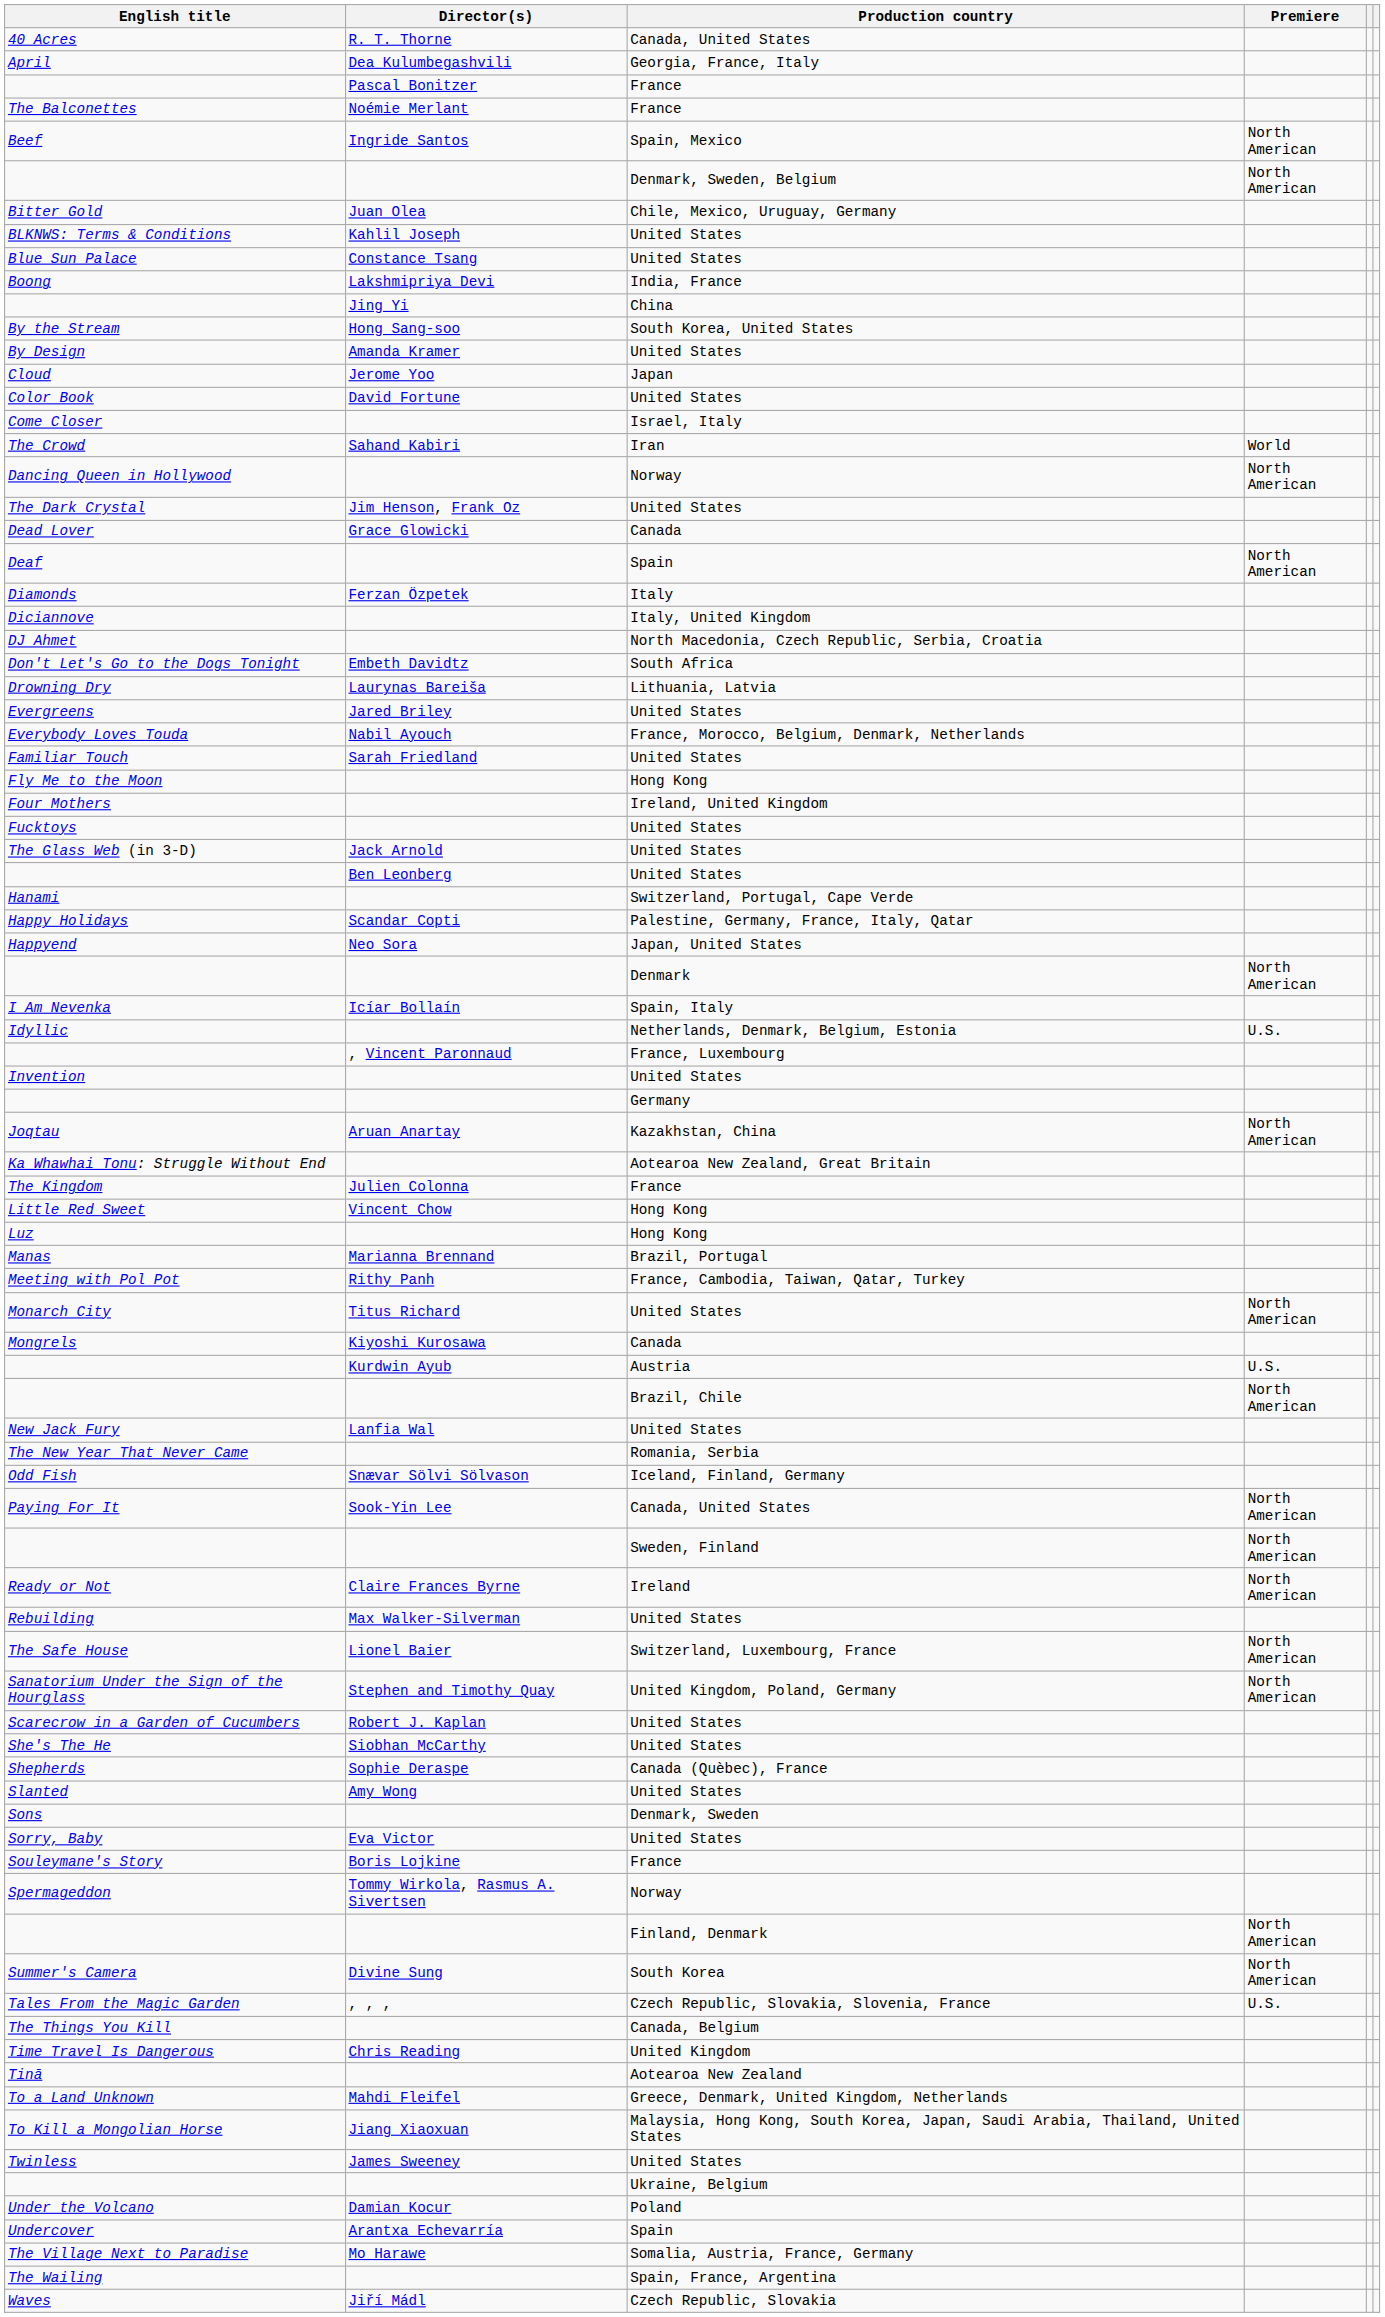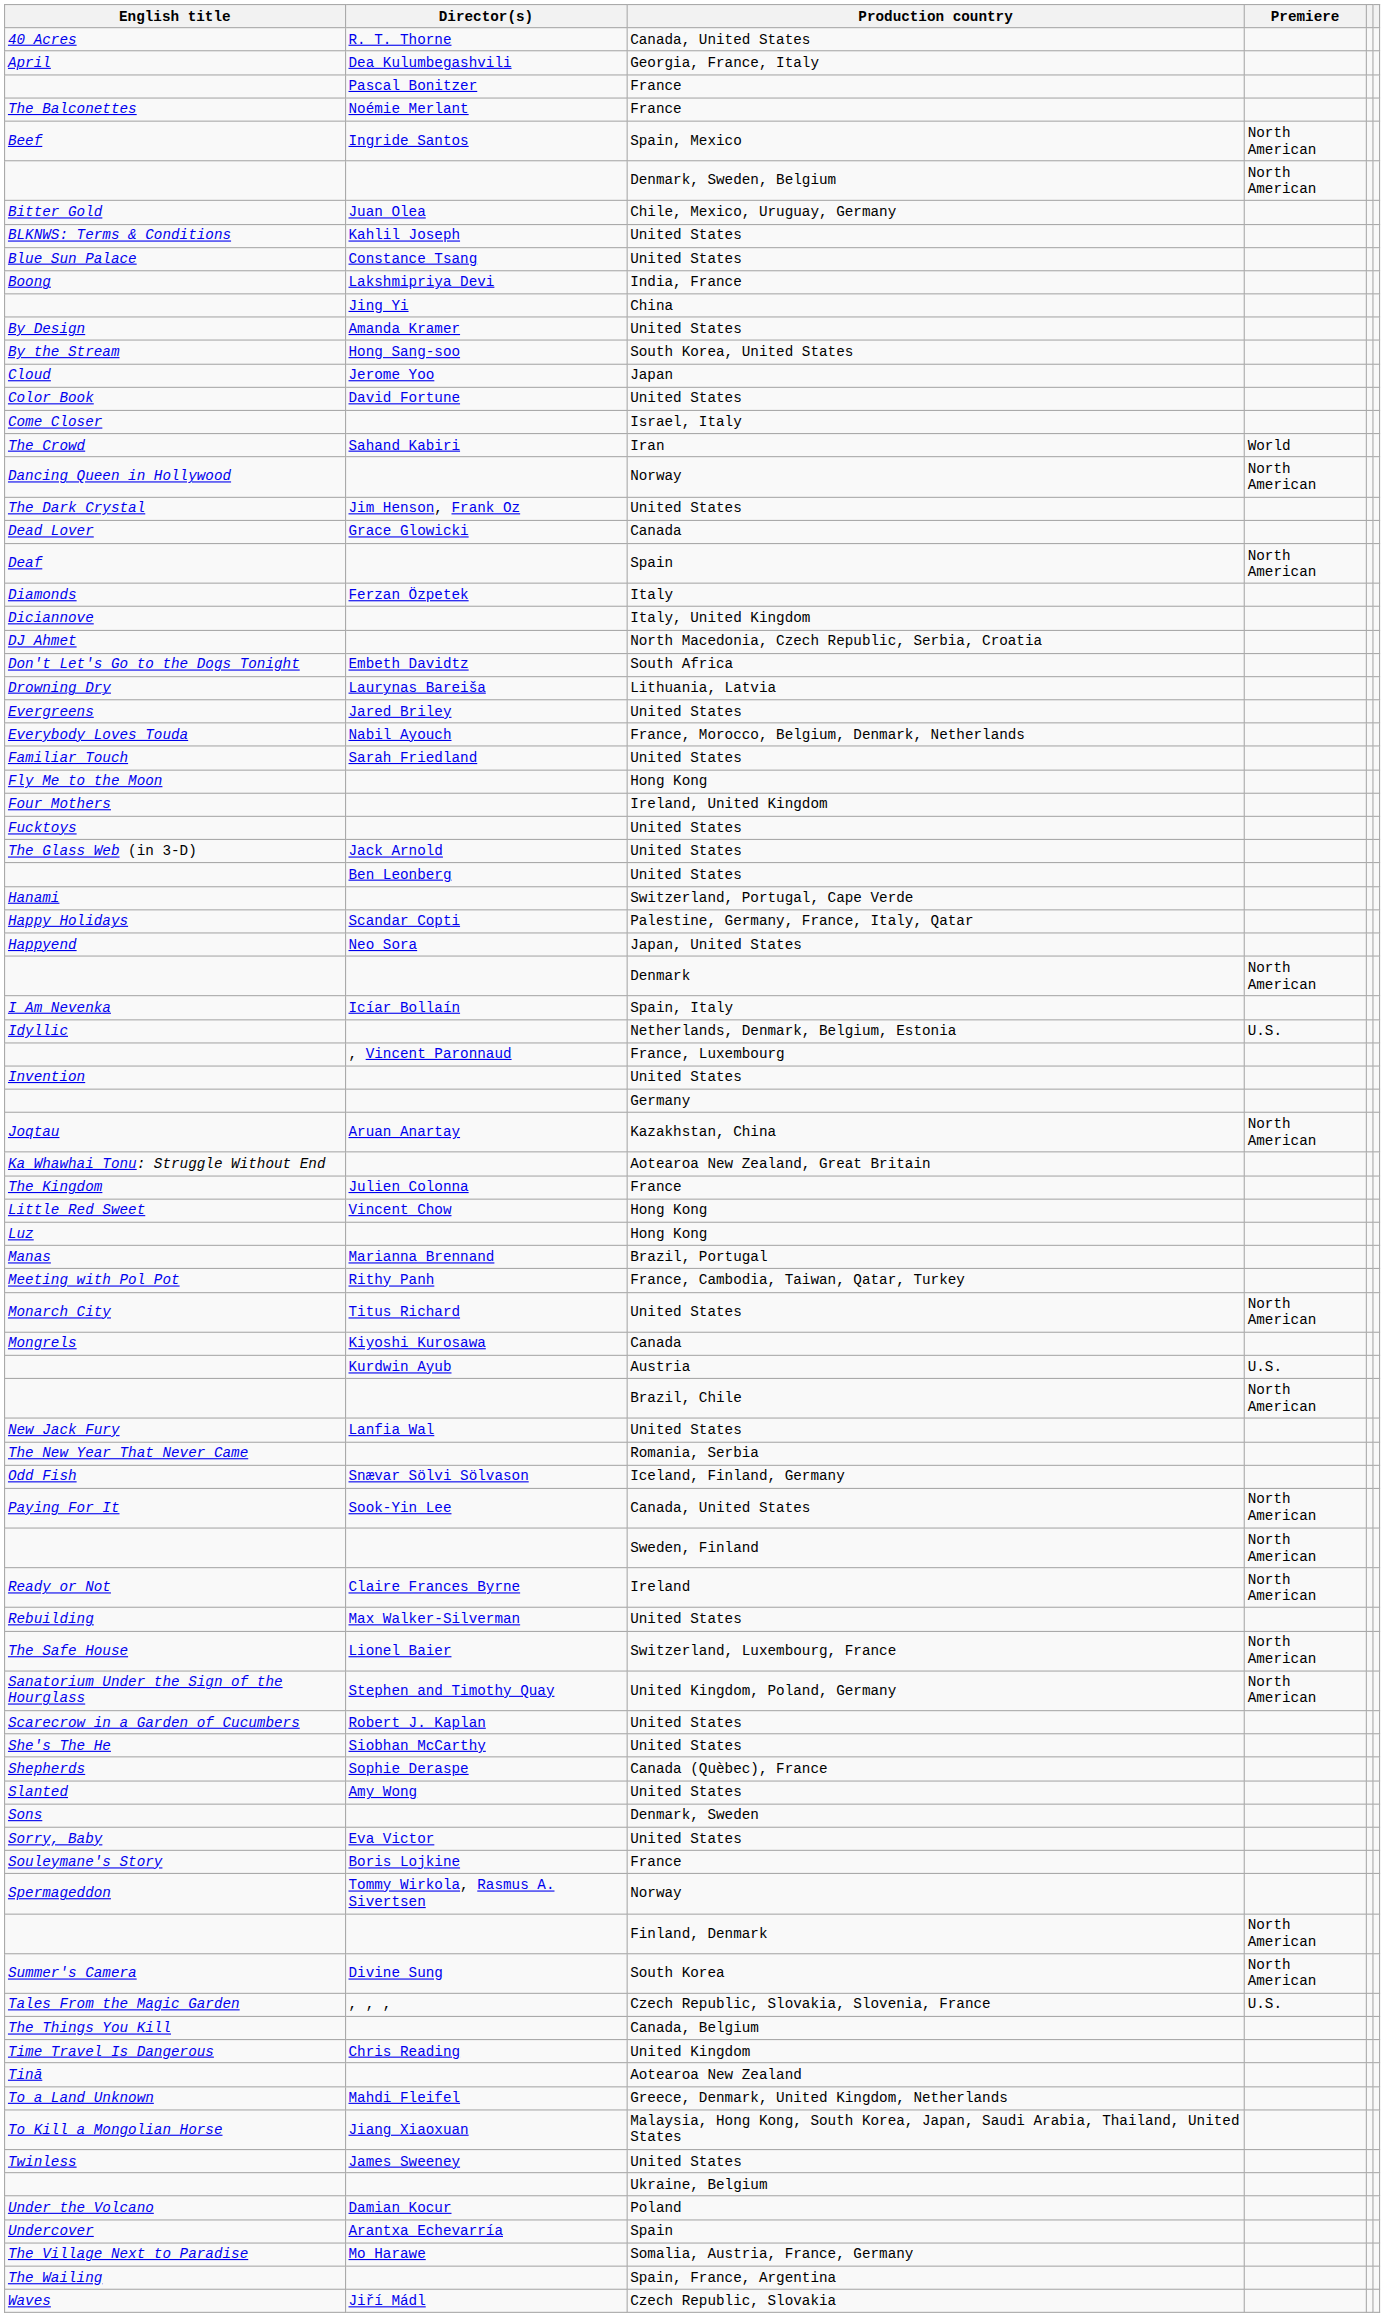rows swapped: By Design <-> By the Stream
